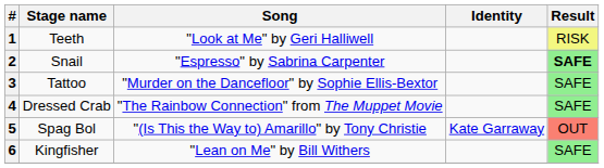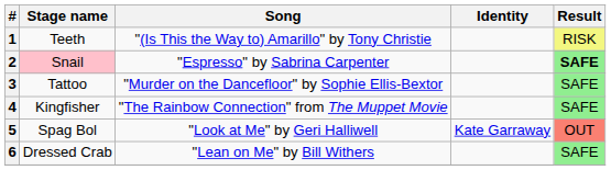1 | Song: "Look at Me" by Geri Halliwell -> "(Is This the Way to) Amarillo" by Tony Christie
2 | Stage name: no background -> pink background
4 | Stage name: Dressed Crab -> Kingfisher
5 | Song: "(Is This the Way to) Amarillo" by Tony Christie -> "Look at Me" by Geri Halliwell
6 | Stage name: Kingfisher -> Dressed Crab
